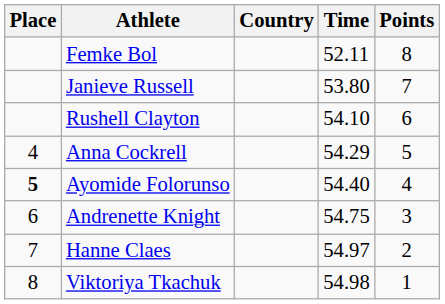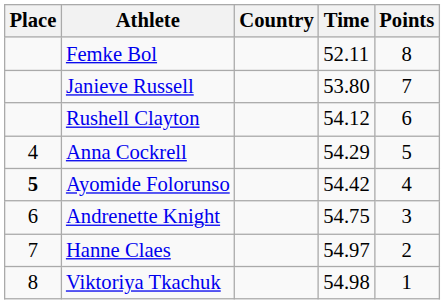Rushell Clayton | Time: 54.10 -> 54.12
Ayomide Folorunso | Time: 54.40 -> 54.42
